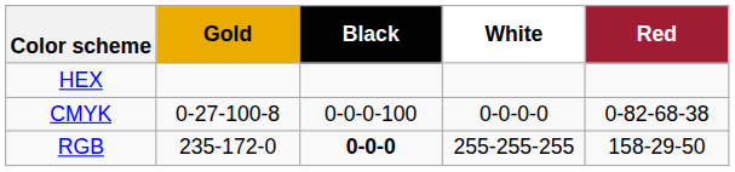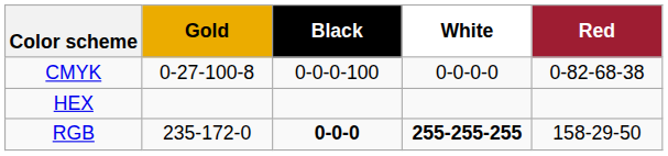rows swapped: CMYK <-> HEX
RGB | White: normal -> bold
